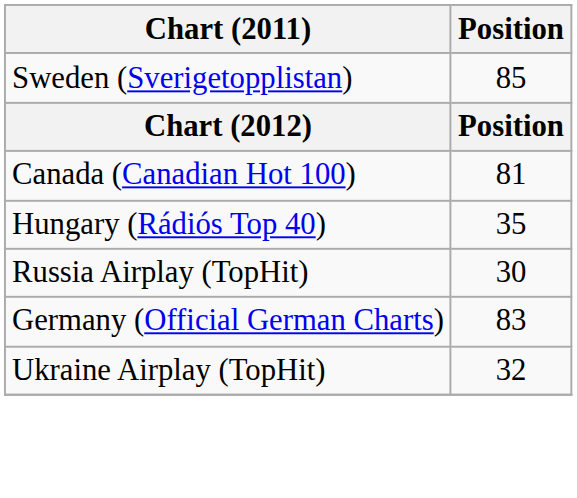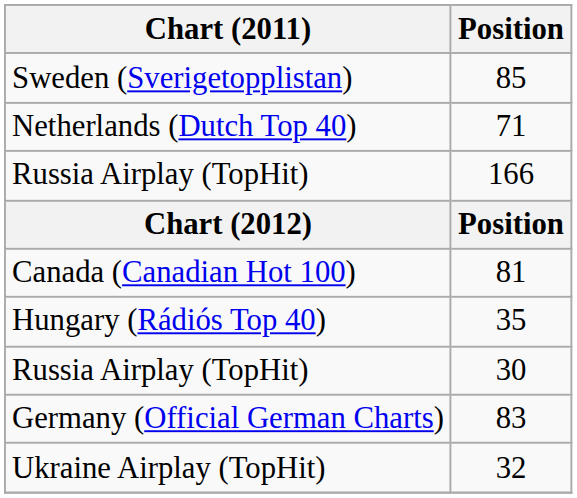+ row: Netherlands (Dutch Top 40) | 71
+ row: Russia Airplay (TopHit) | 166
